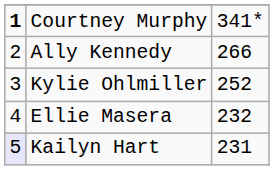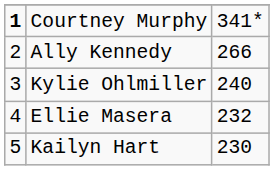Kylie Ohlmiller | column 3: 252 -> 240
Kailyn Hart | column 1: lavender background -> no background
Kailyn Hart | column 3: 231 -> 230
